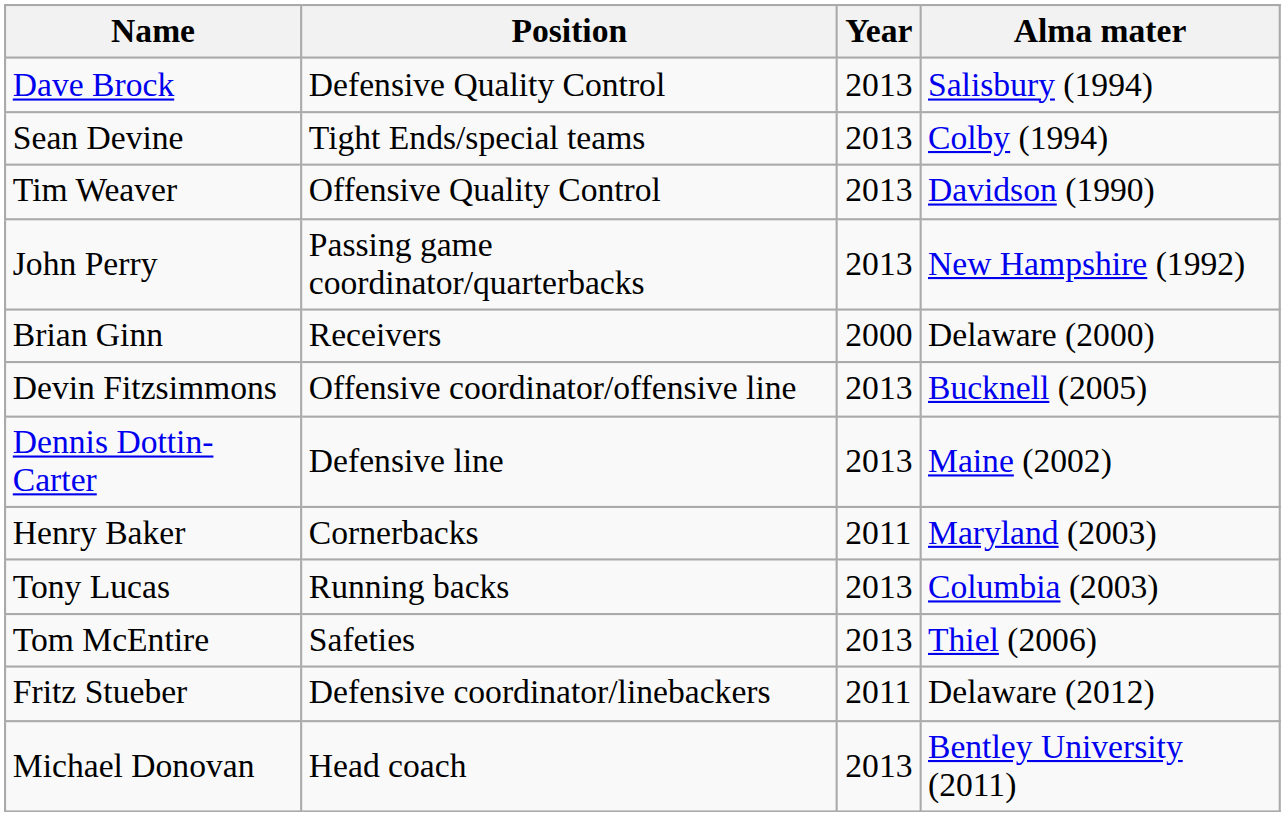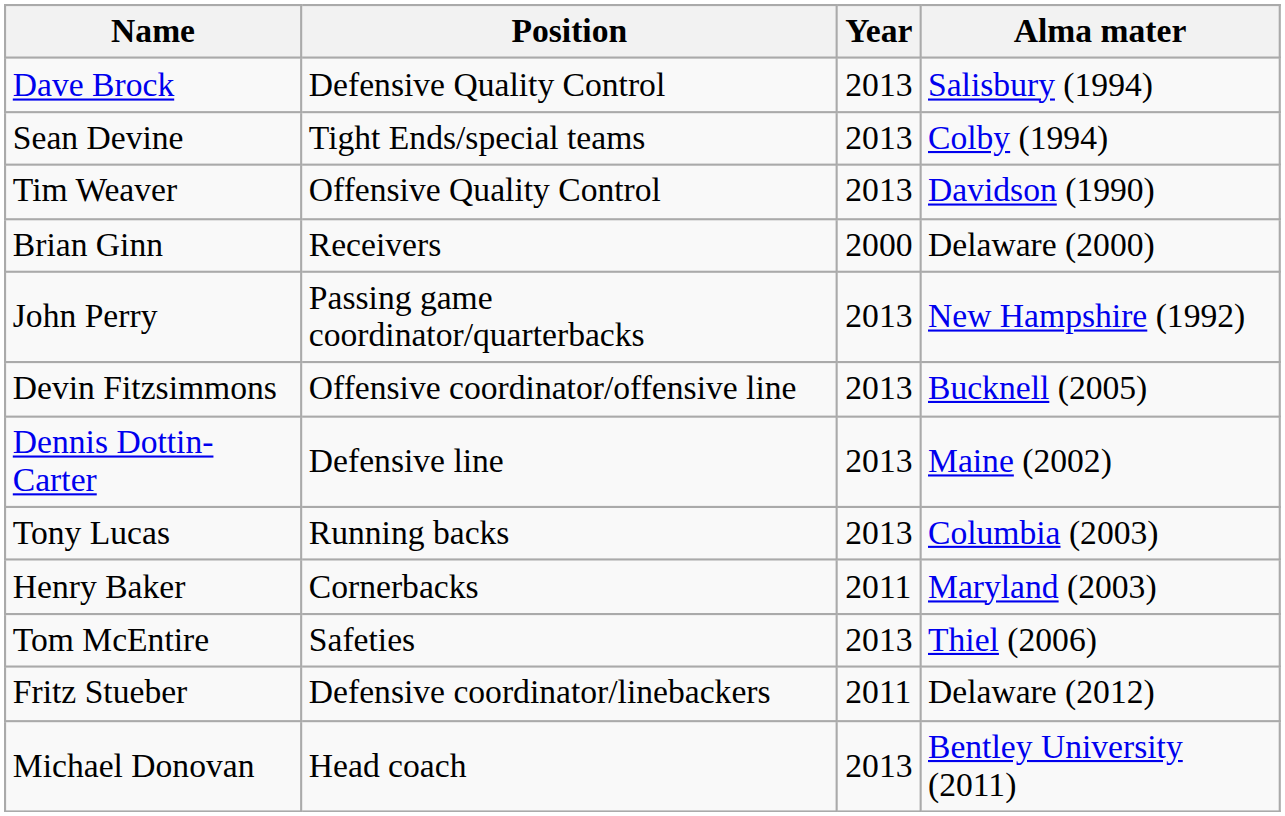rows swapped: John Perry <-> Brian Ginn
rows swapped: Tony Lucas <-> Henry Baker
